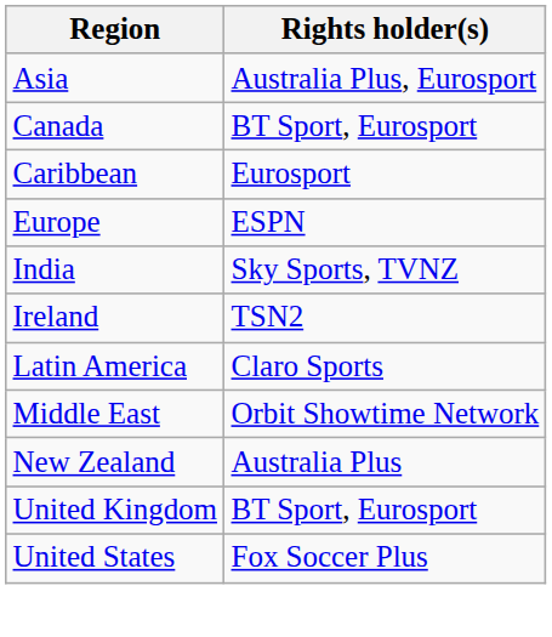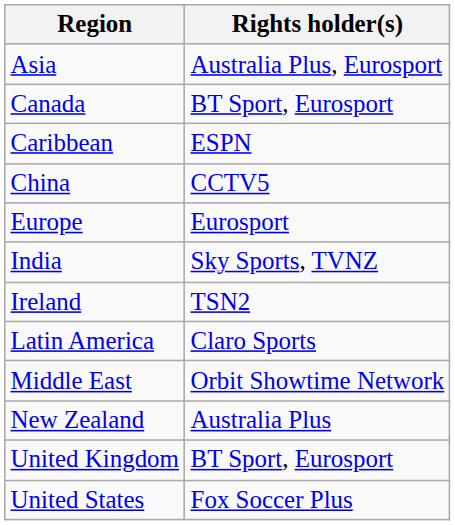Caribbean | Rights holder(s): Eurosport -> ESPN
+ row: China | CCTV5
Europe | Rights holder(s): ESPN -> Eurosport
